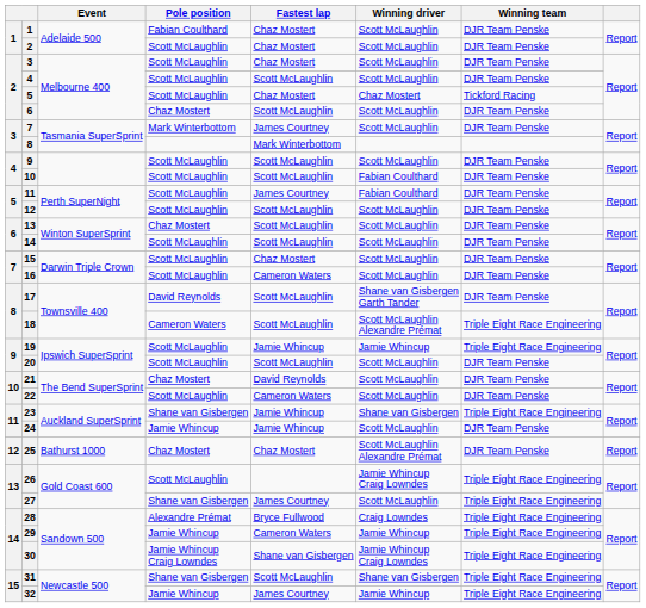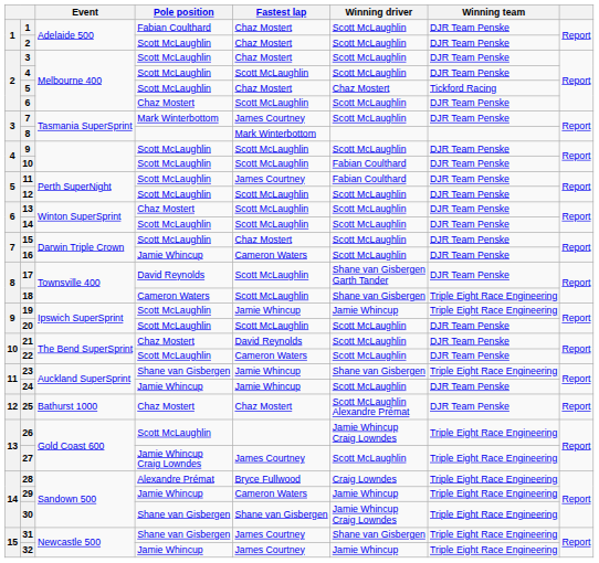16 | Pole position: Scott McLaughlin -> Jamie Whincup
18 | Winning driver: Scott McLaughlin Alexandre Prémat -> Shane van Gisbergen
27 | Pole position: Shane van Gisbergen -> Jamie Whincup Craig Lowndes
30 | Pole position: Jamie Whincup Craig Lowndes -> Shane van Gisbergen
31 | Fastest lap: Scott McLaughlin -> James Courtney
